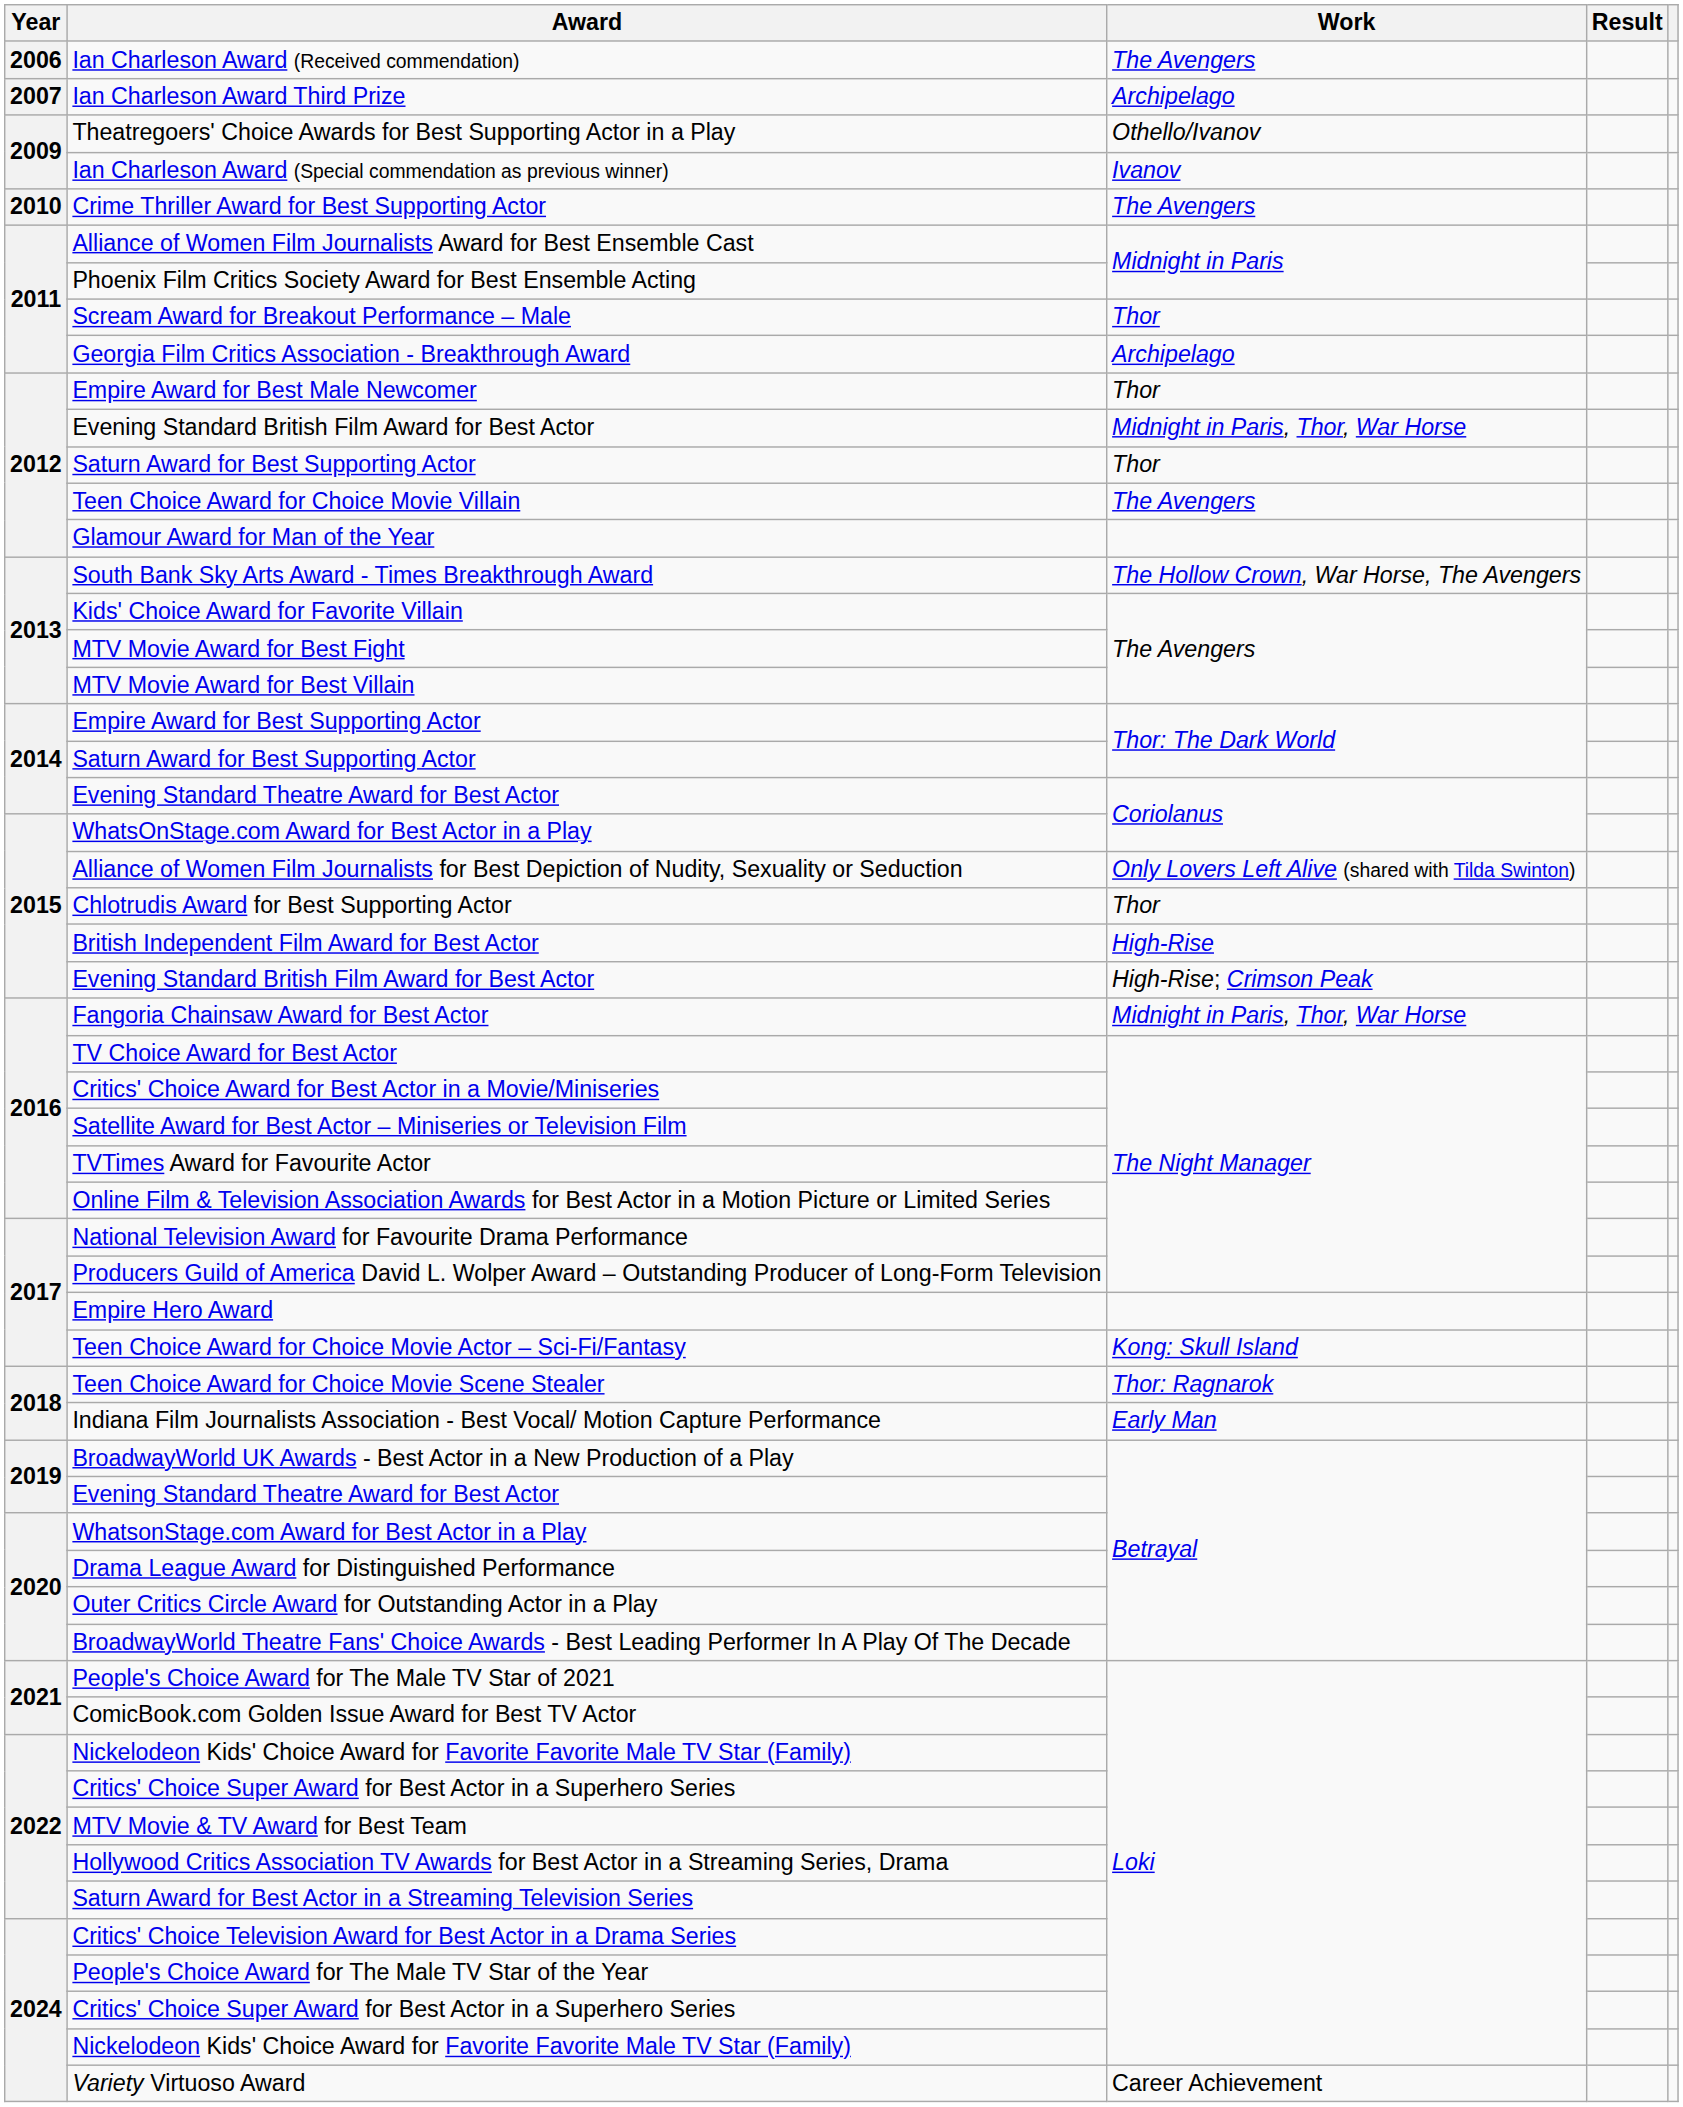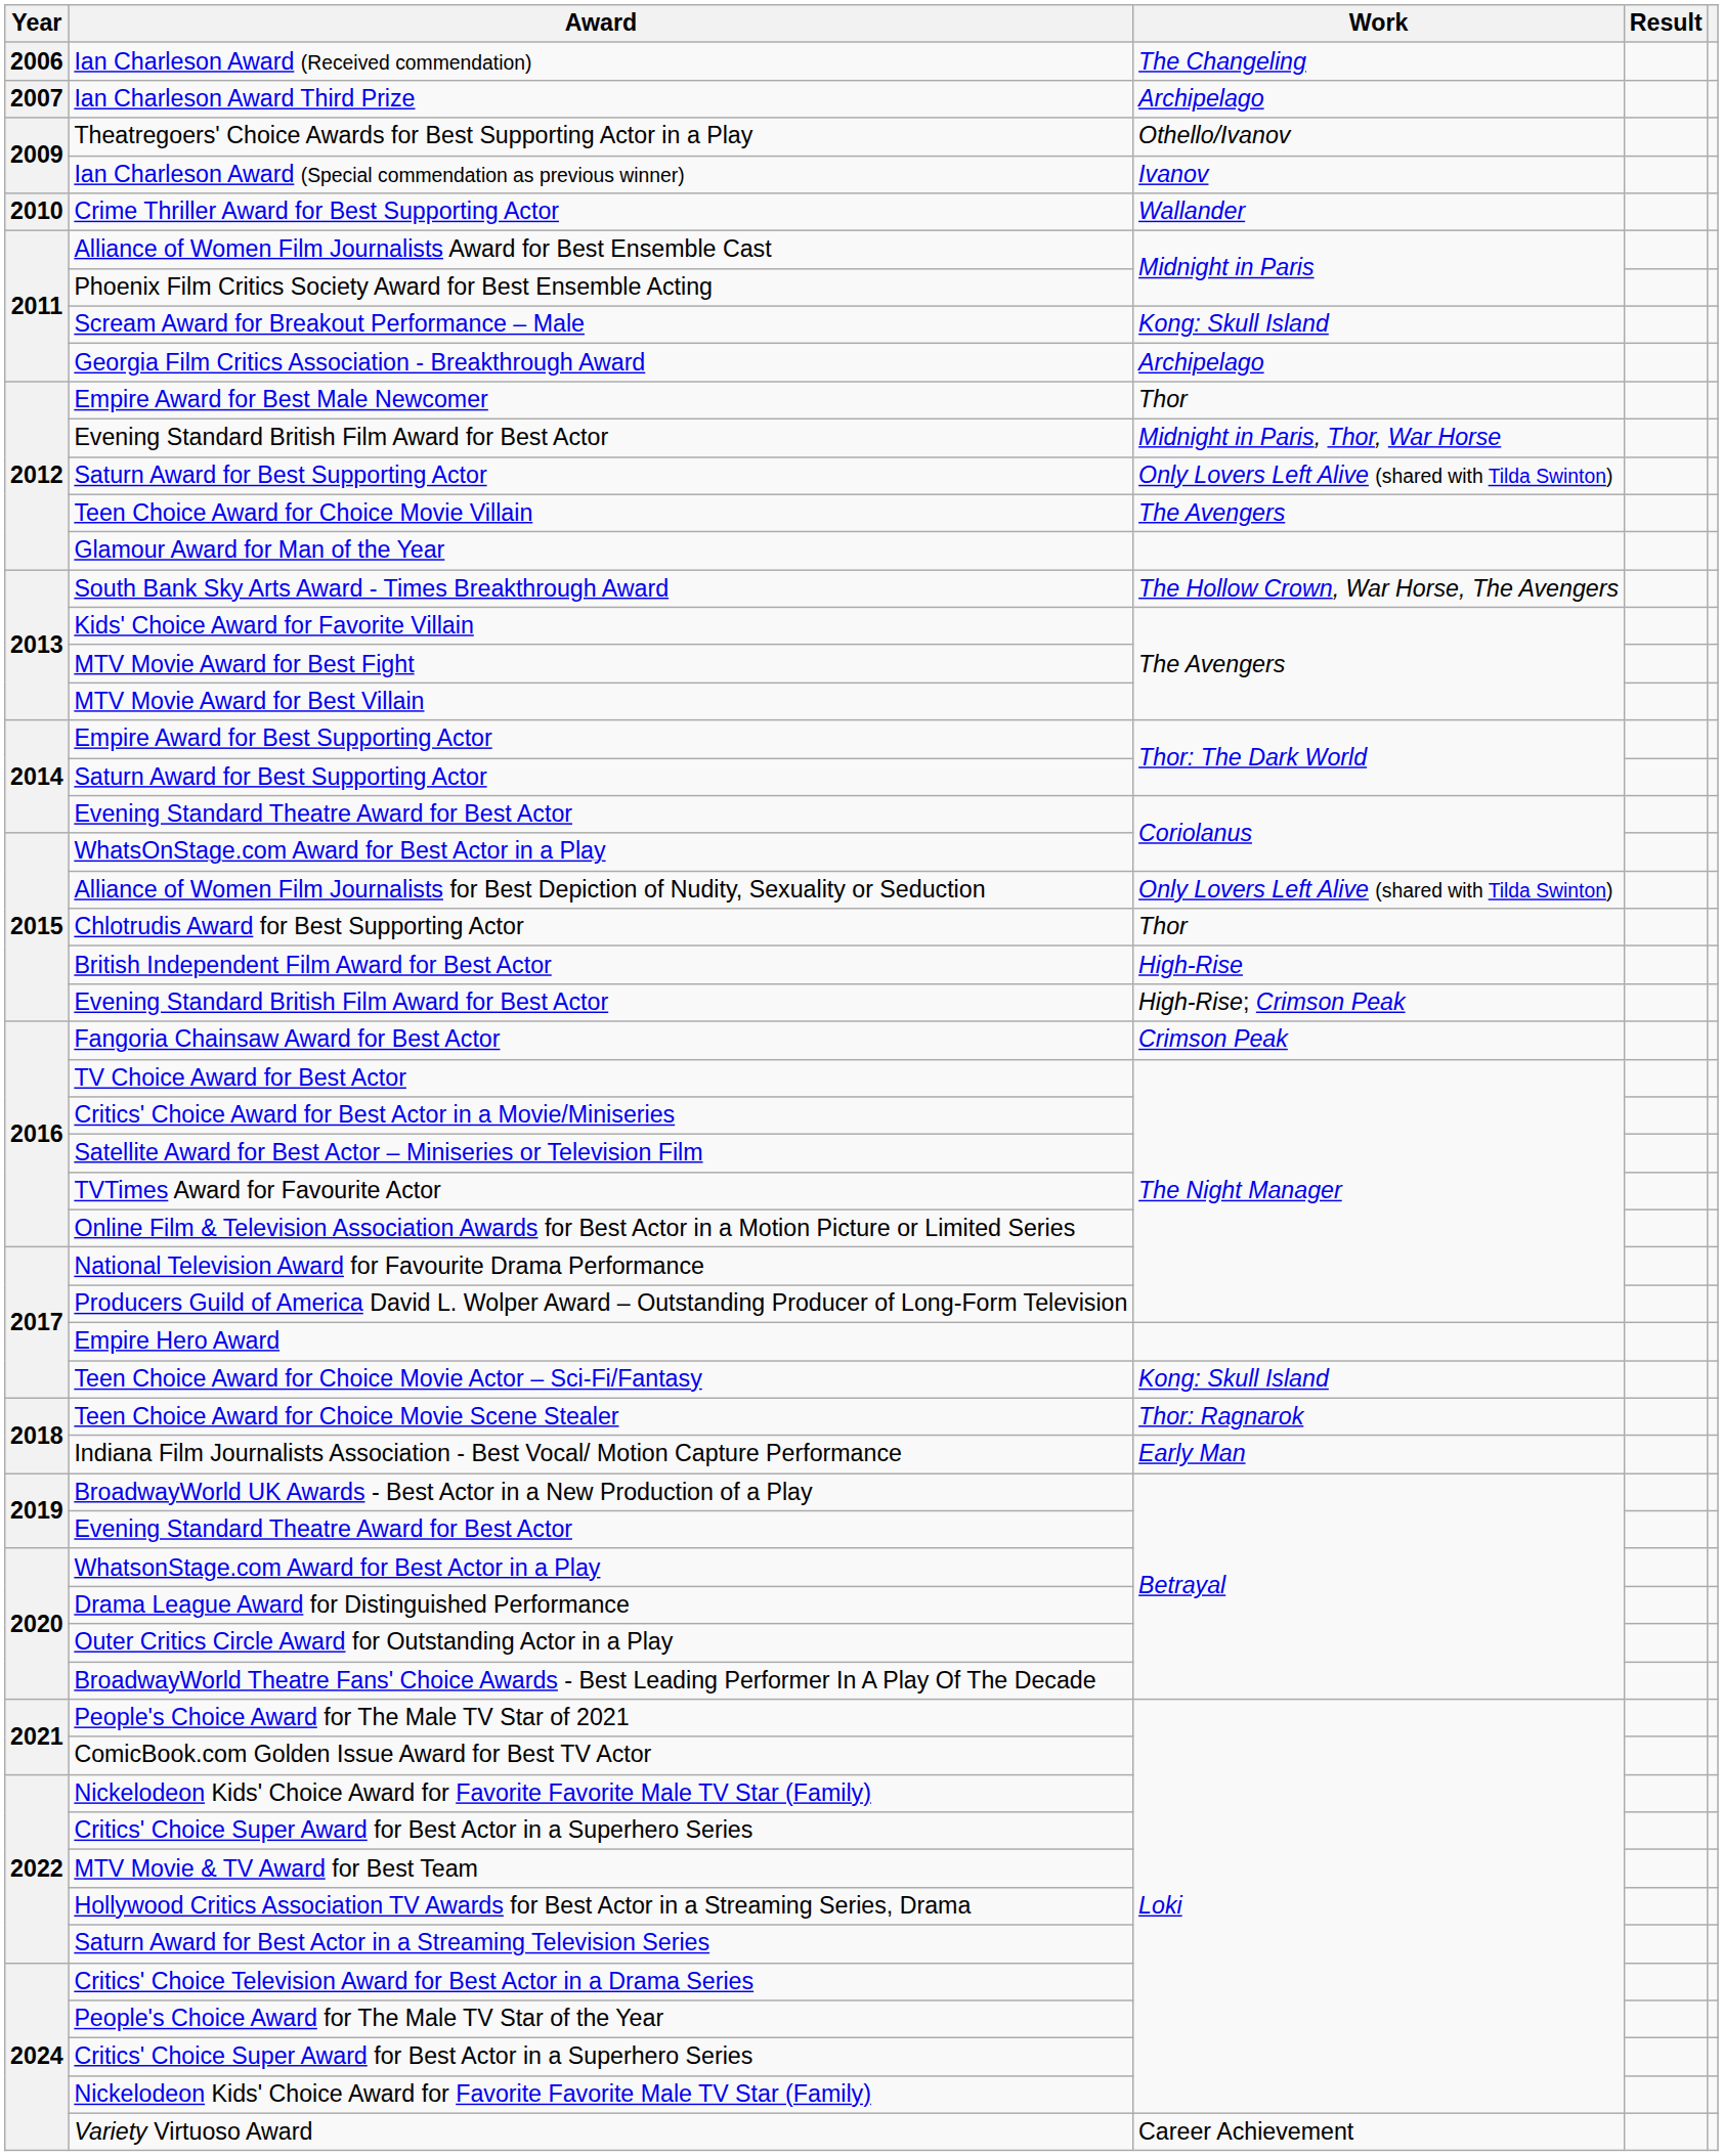Ian Charleson Award (Received commendation) | Work: The Avengers -> The Changeling
Crime Thriller Award for Best Supporting Actor | Work: The Avengers -> Wallander
Scream Award for Breakout Performance – Male | Work: Thor -> Kong: Skull Island
2012 / Saturn Award for Best Supporting Actor | Work: Thor -> Only Lovers Left Alive (shared with Tilda Swinton)
Fangoria Chainsaw Award for Best Actor | Work: Midnight in Paris, Thor, War Horse -> Crimson Peak
